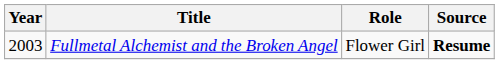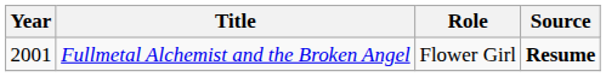Fullmetal Alchemist and the Broken Angel | Year: 2003 -> 2001
